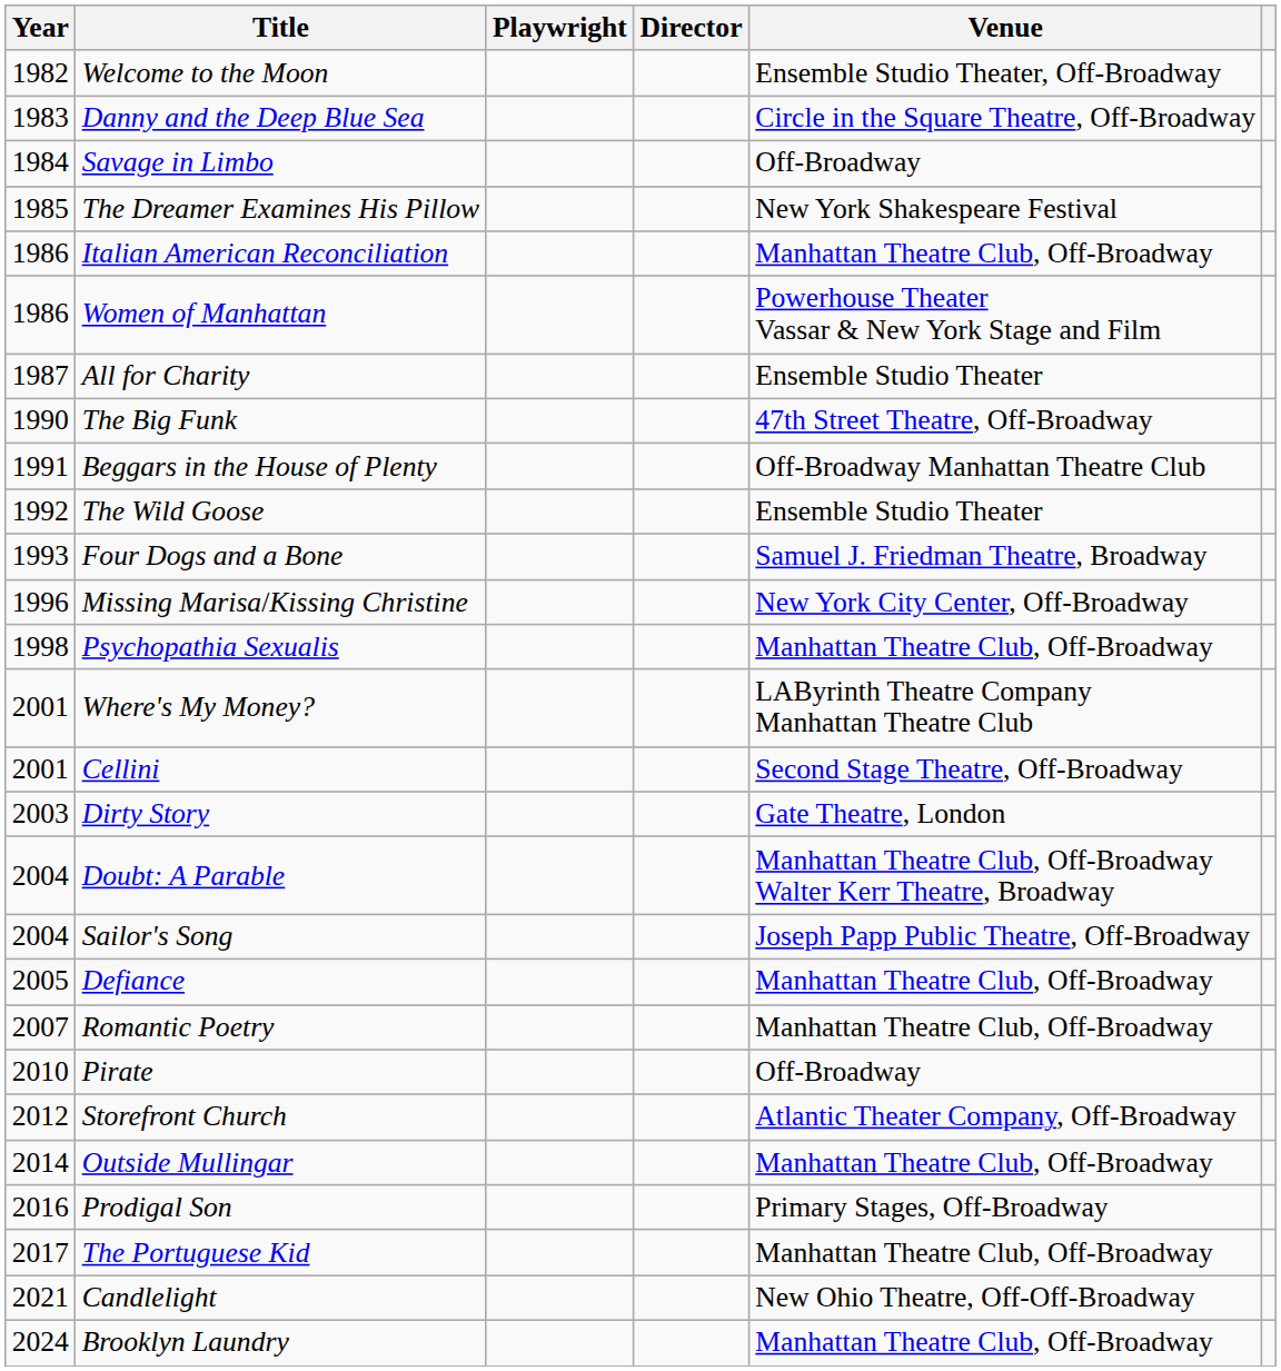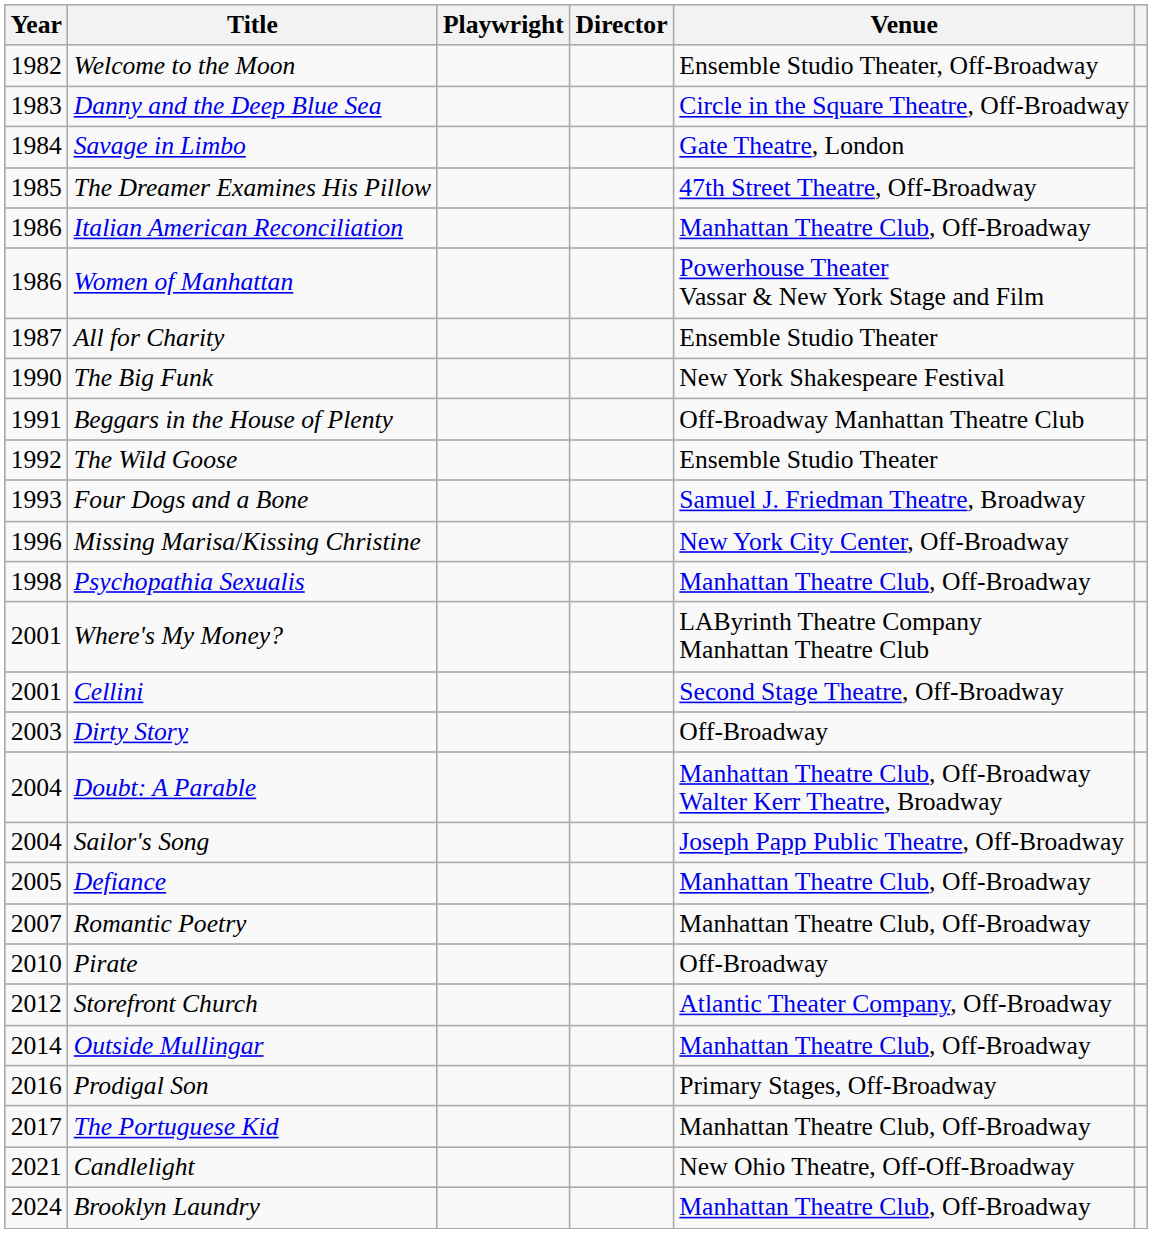Savage in Limbo | Venue: Off-Broadway -> Gate Theatre, London
The Dreamer Examines His Pillow | Venue: New York Shakespeare Festival -> 47th Street Theatre, Off-Broadway
The Big Funk | Venue: 47th Street Theatre, Off-Broadway -> New York Shakespeare Festival
Dirty Story | Venue: Gate Theatre, London -> Off-Broadway
